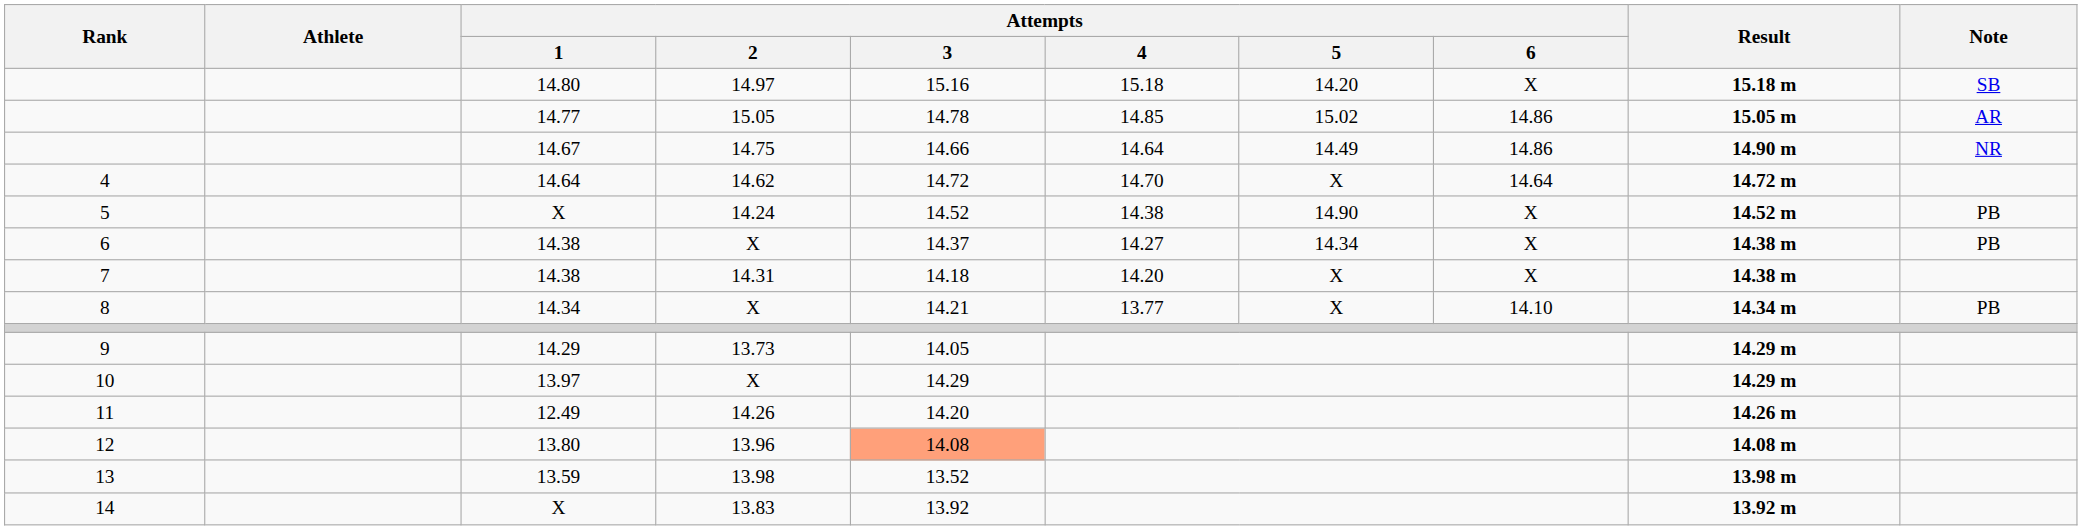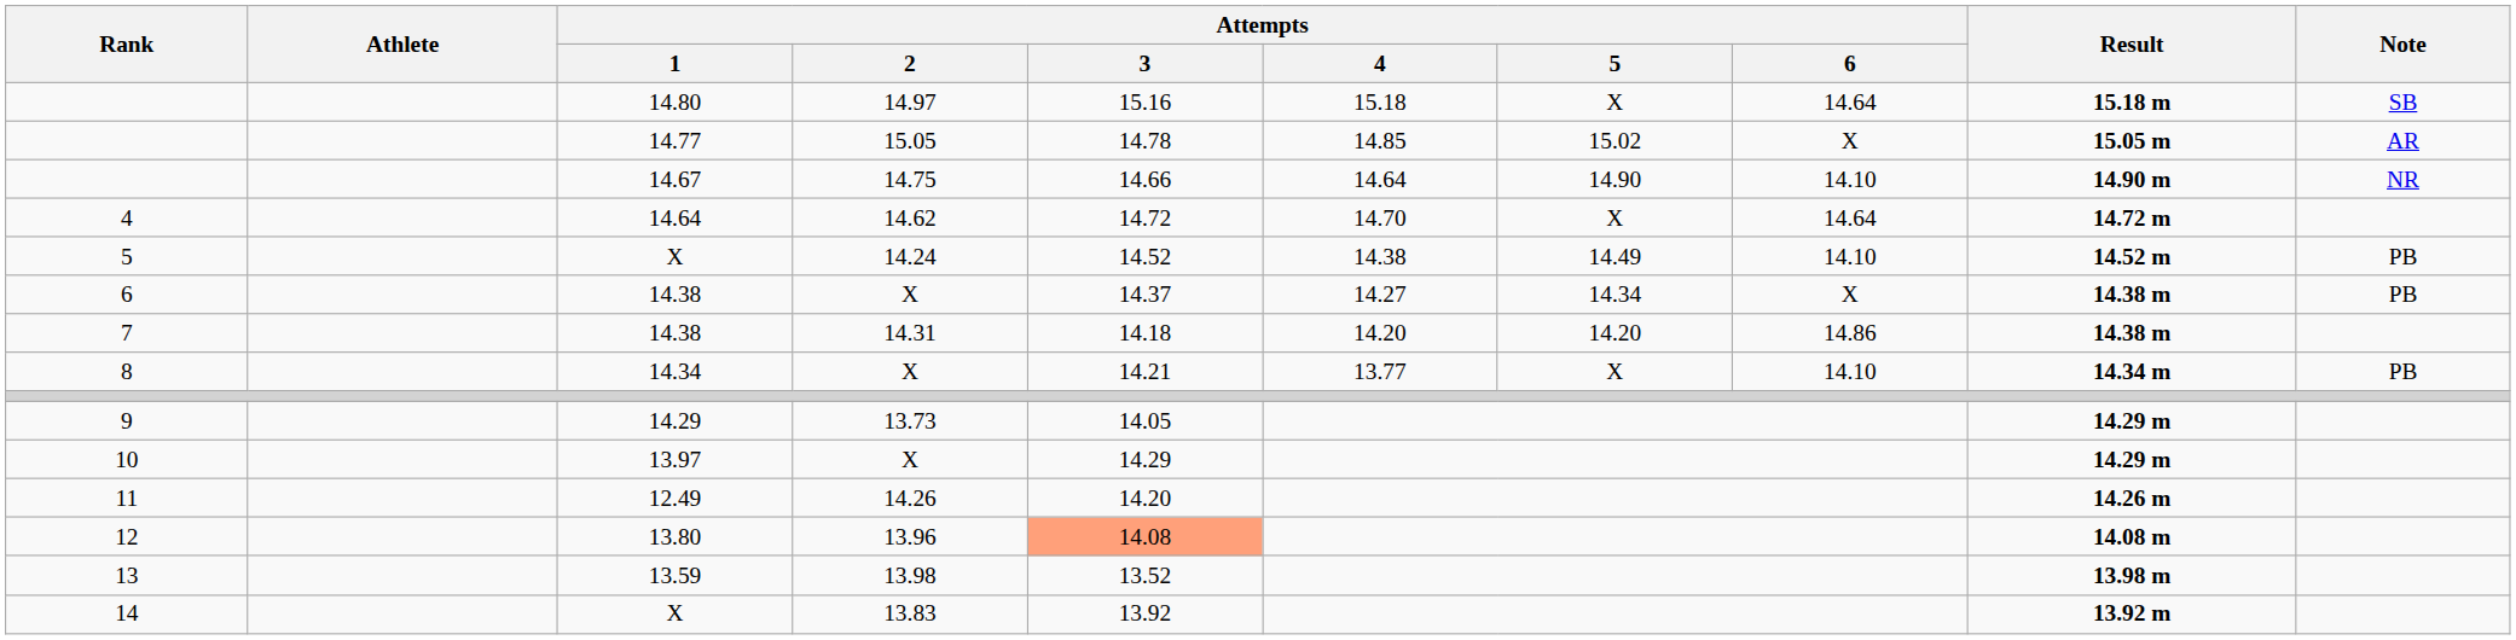14.80 | Attempts / 5: 14.20 -> X
14.80 | Attempts / 6: X -> 14.64
14.77 | Attempts / 6: 14.86 -> X
14.67 | Attempts / 5: 14.49 -> 14.90
14.67 | Attempts / 6: 14.86 -> 14.10
X / 14.24 | Attempts / 5: 14.90 -> 14.49
X / 14.24 | Attempts / 6: X -> 14.10
14.38 / 14.31 | Attempts / 5: X -> 14.20
14.38 / 14.31 | Attempts / 6: X -> 14.86
